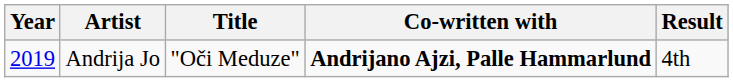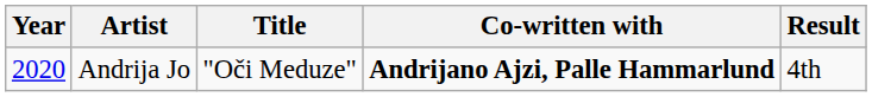Andrija Jo | Year: 2019 -> 2020
